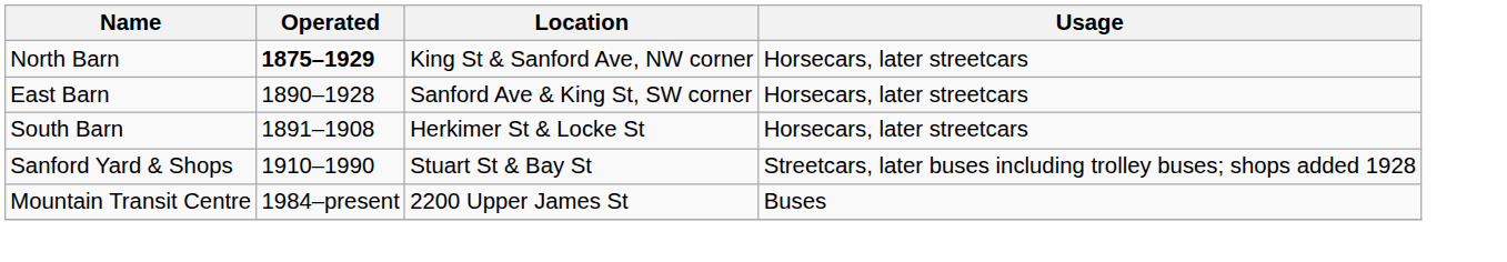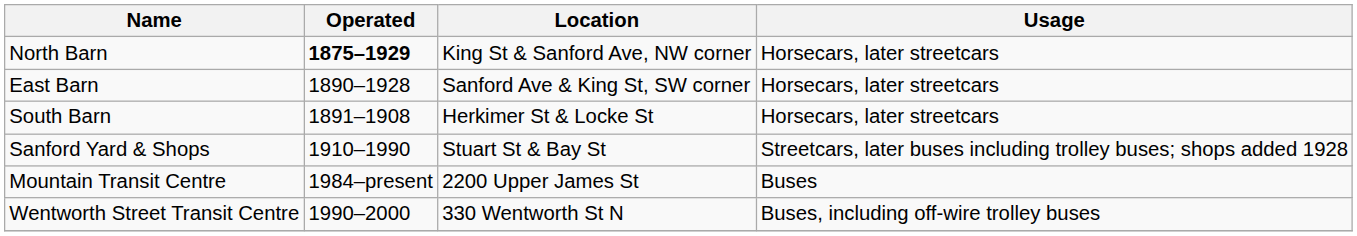+ row: Wentworth Street Transit Centre | 1990–2000 | 330 Wentworth St N | Buses, including off-wire trolley buses
